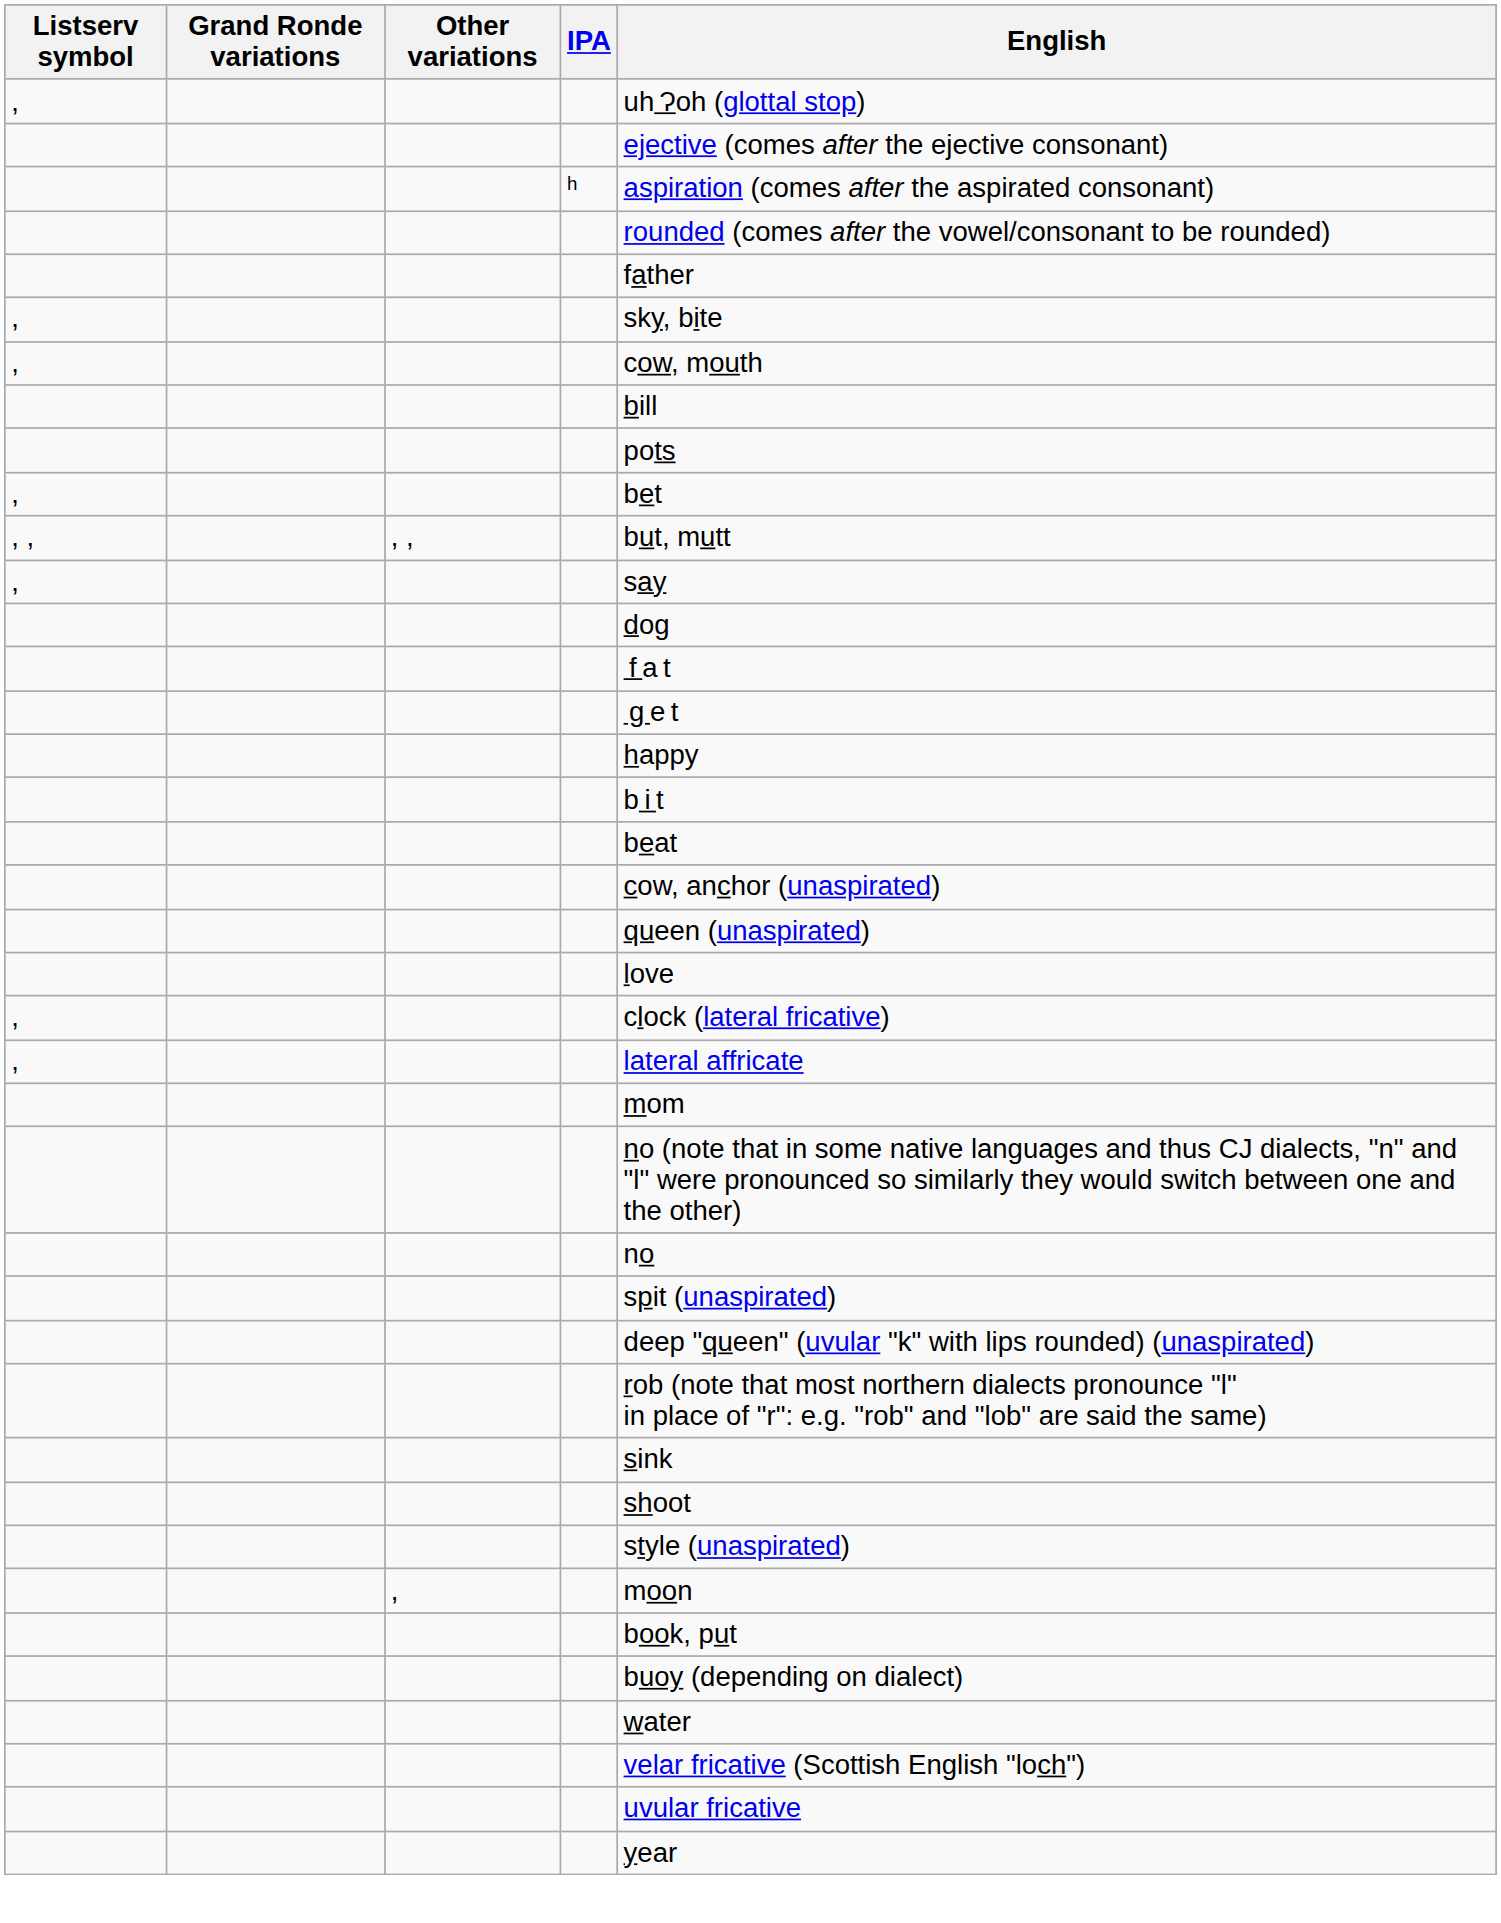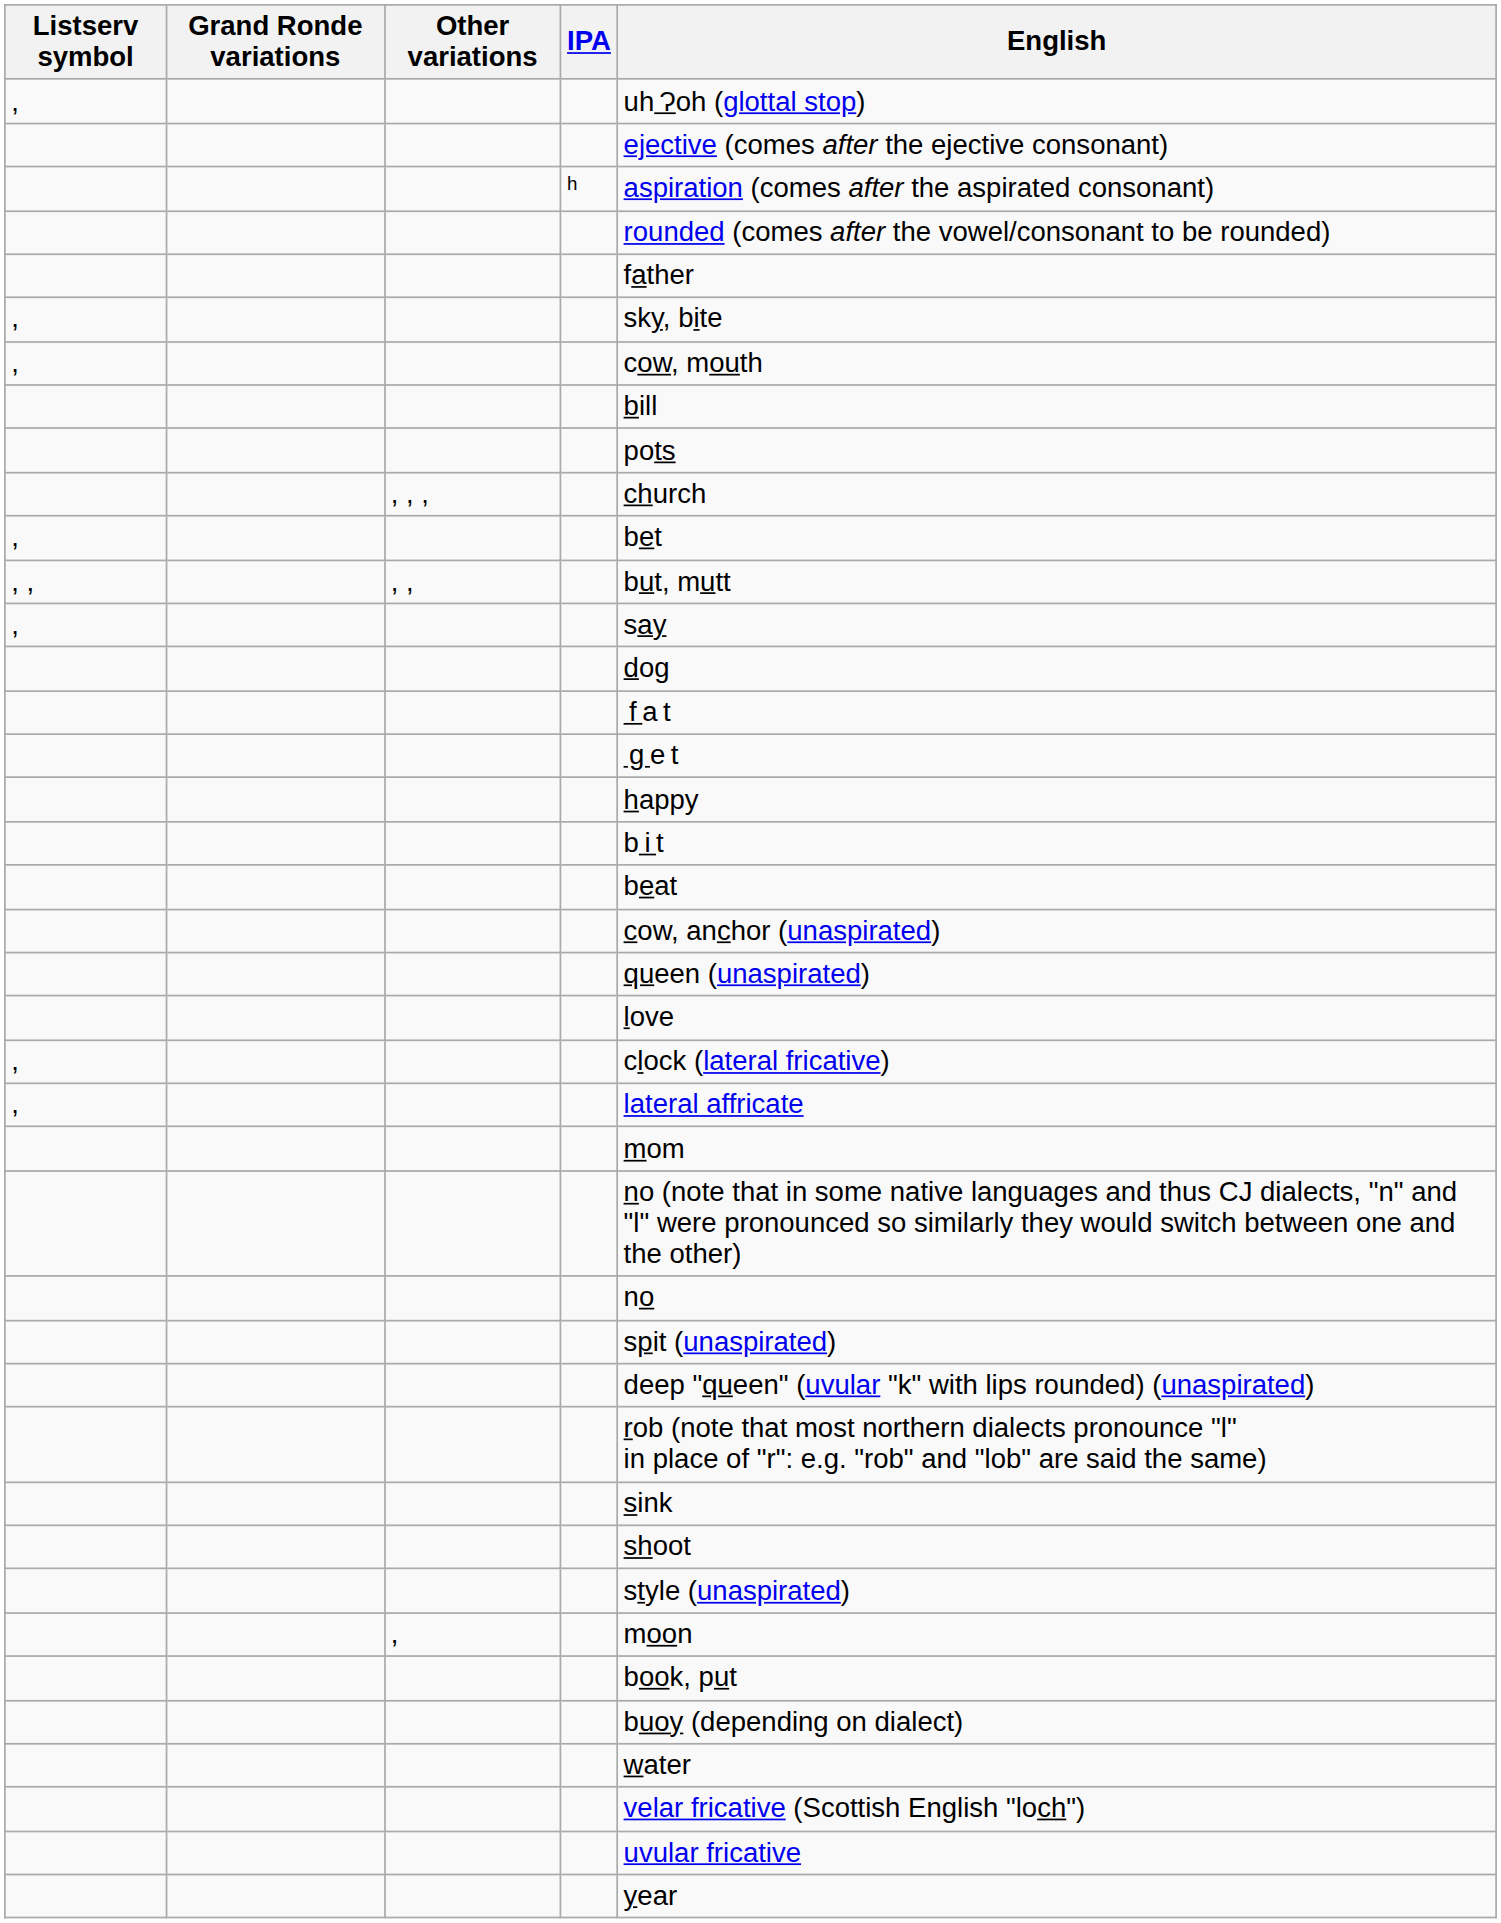+ row: , , , | church
